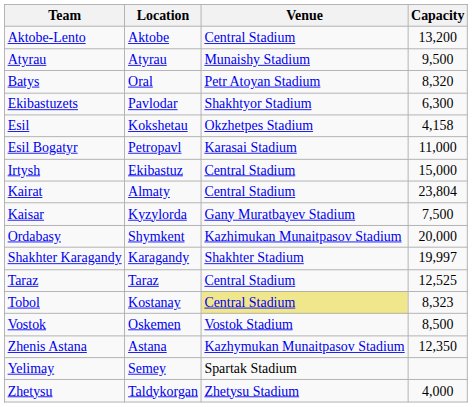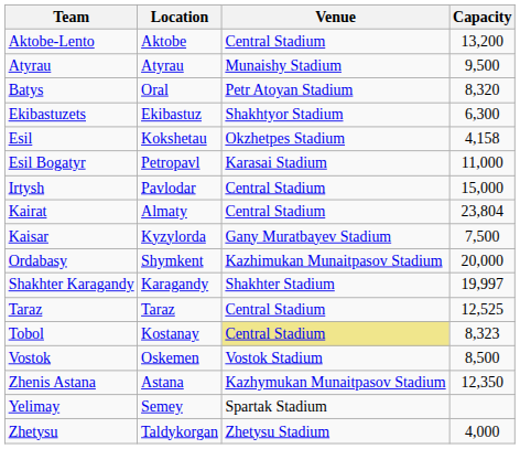Ekibastuzets | Location: Pavlodar -> Ekibastuz
Irtysh | Location: Ekibastuz -> Pavlodar
